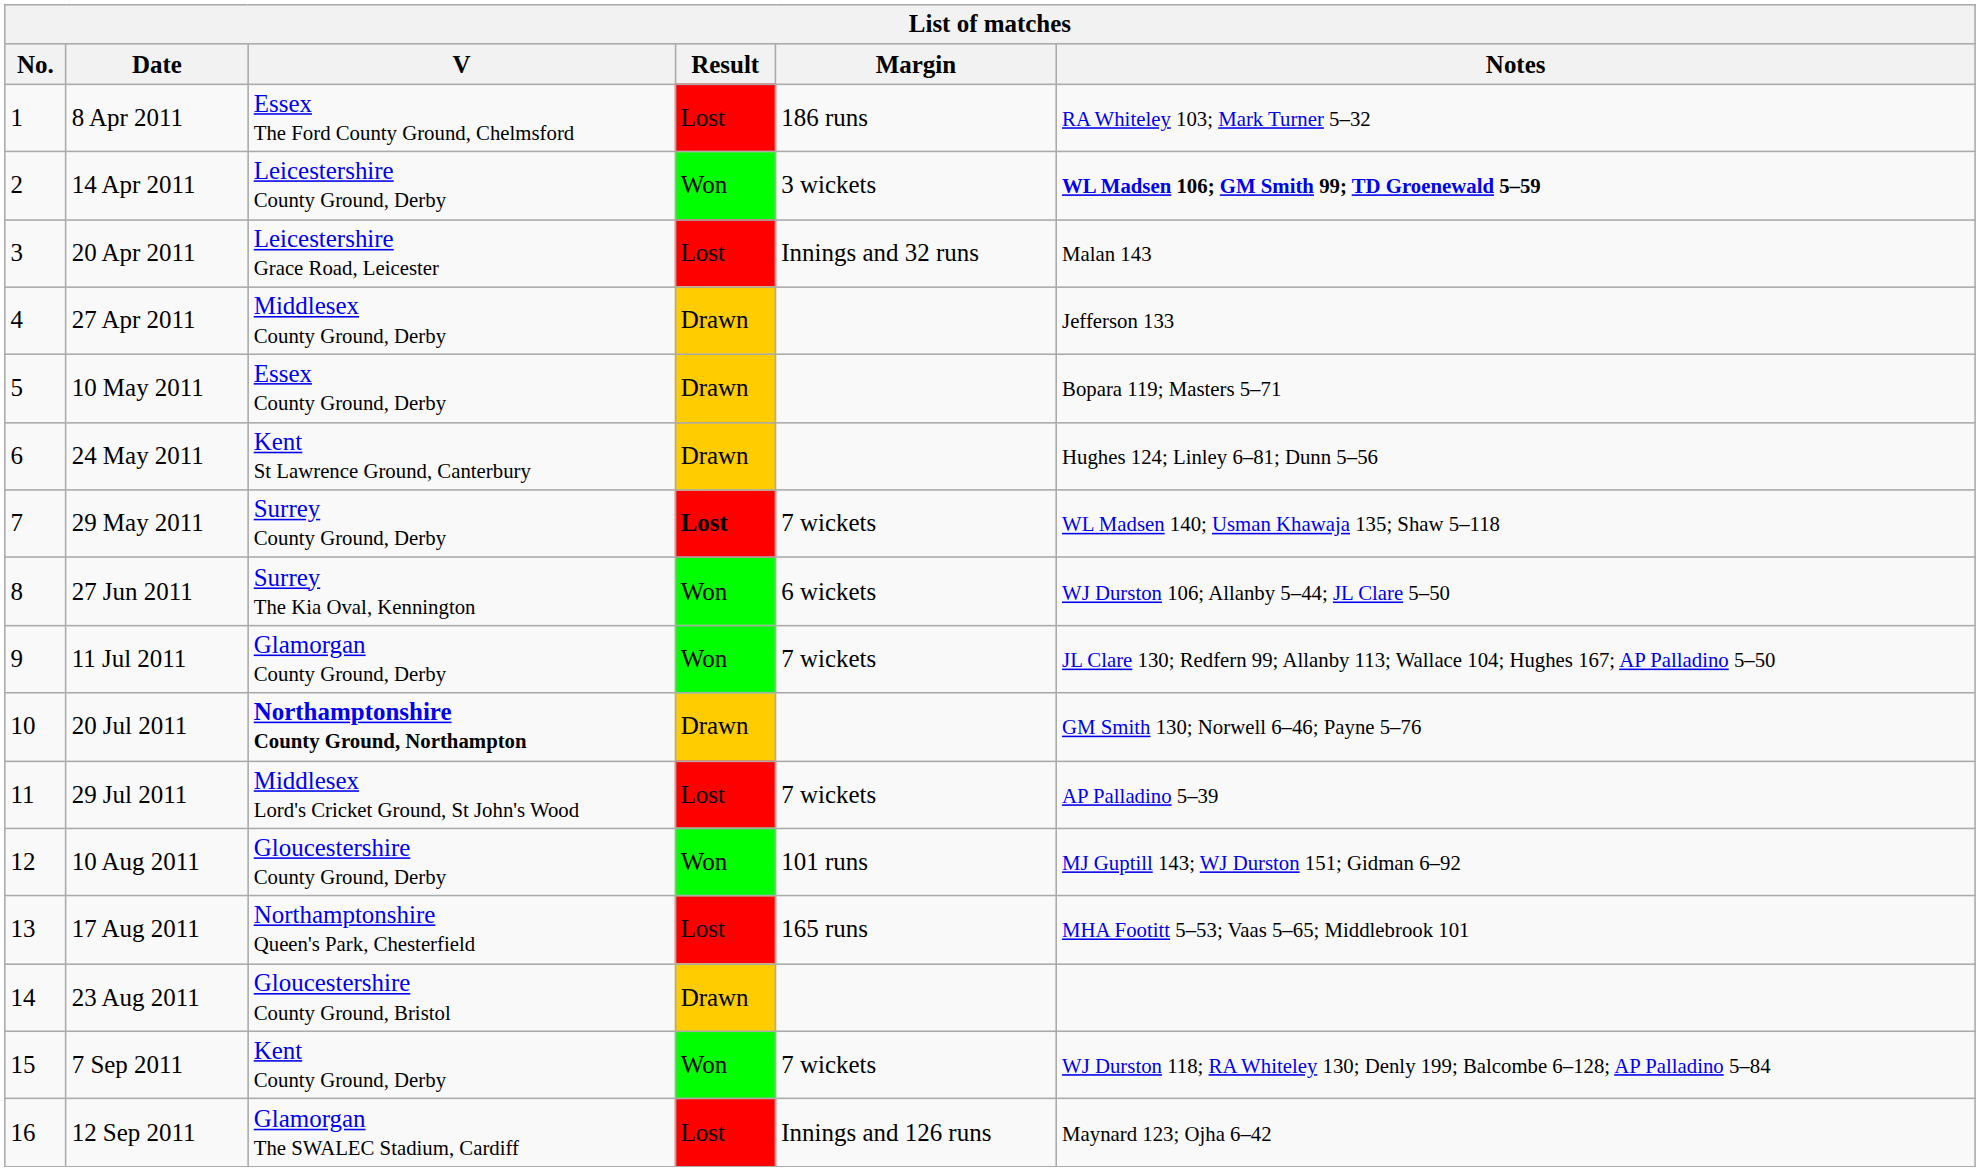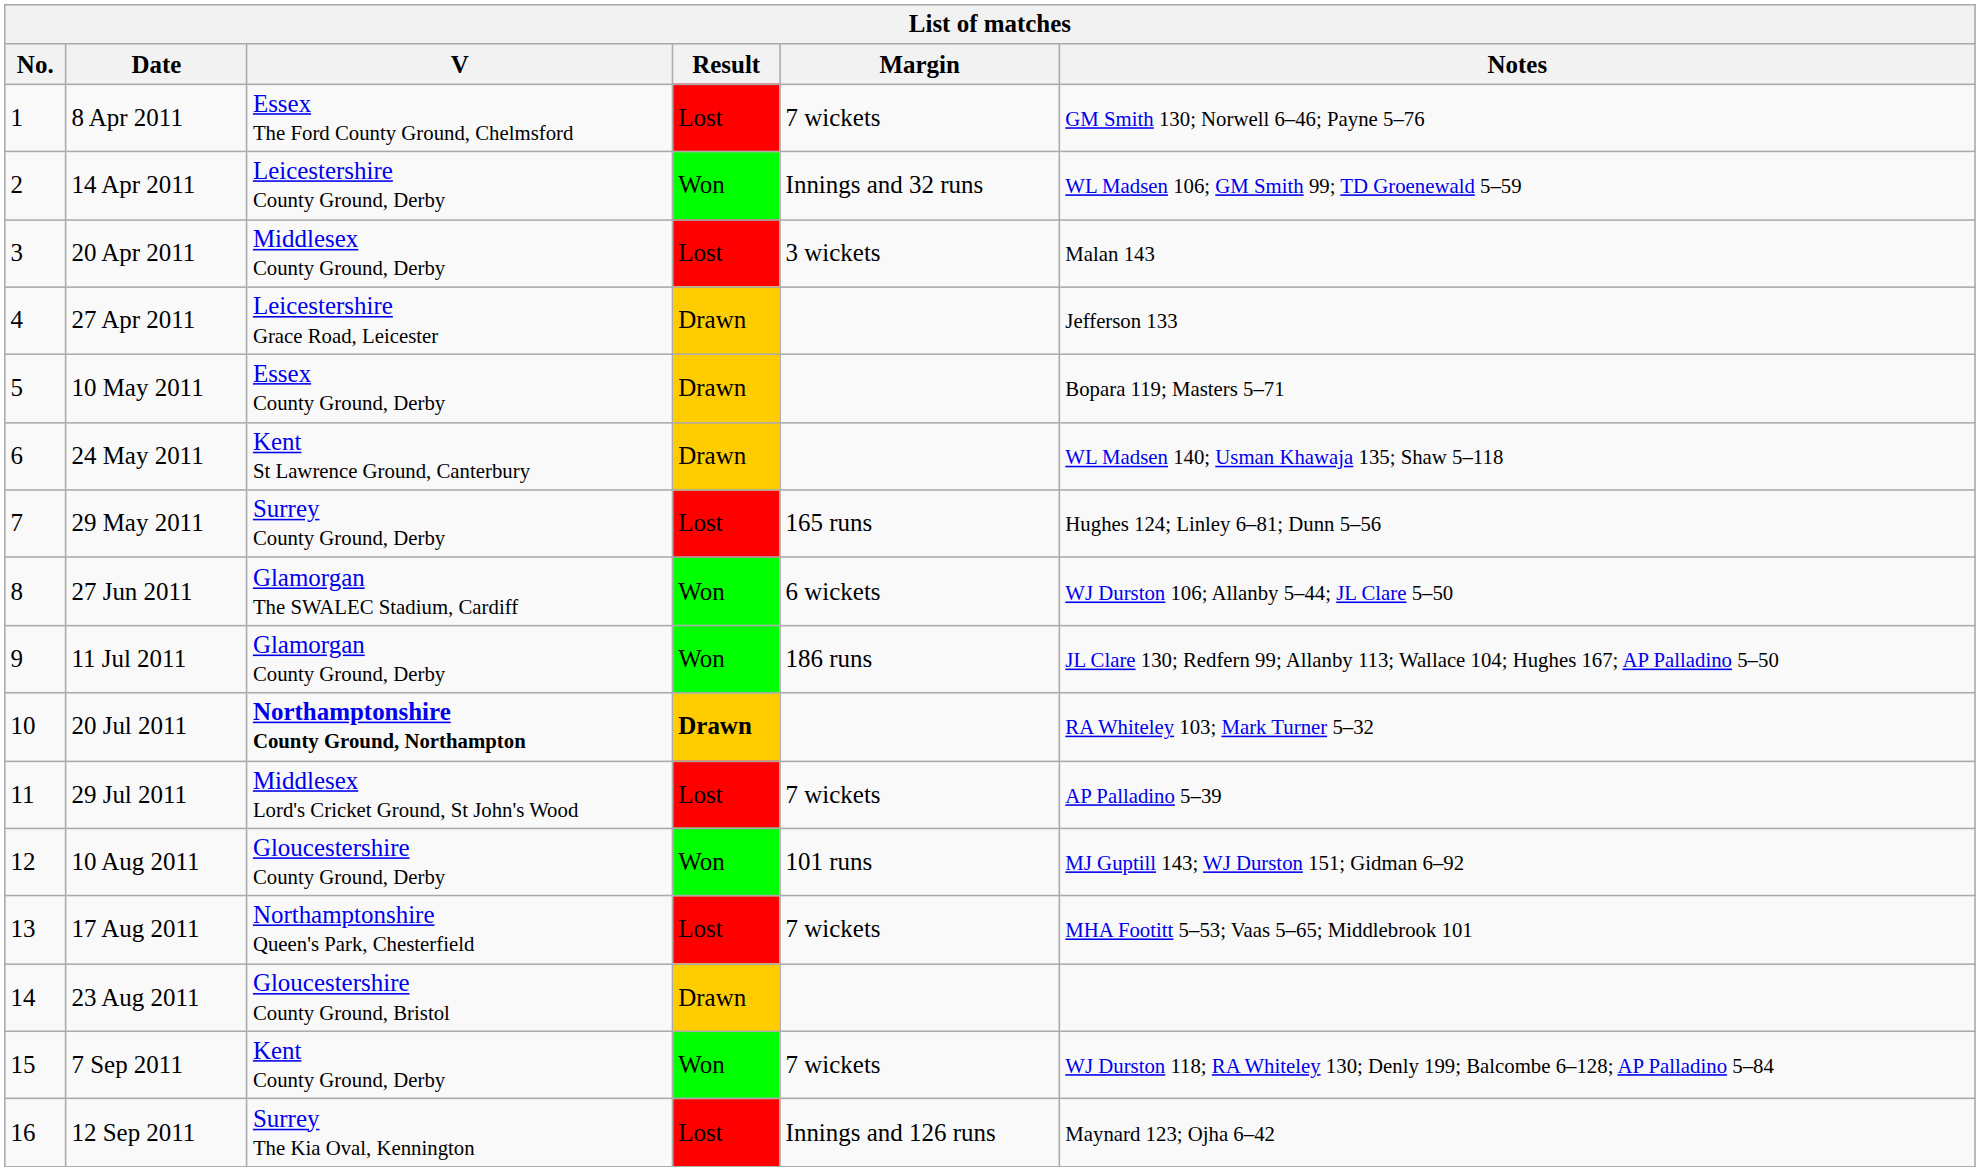8 Apr 2011 | Margin: 186 runs -> 7 wickets
8 Apr 2011 | Notes: RA Whiteley 103; Mark Turner 5–32 -> GM Smith 130; Norwell 6–46; Payne 5–76
14 Apr 2011 | Margin: 3 wickets -> Innings and 32 runs
14 Apr 2011 | Notes: bold -> normal
20 Apr 2011 | V: Leicestershire Grace Road, Leicester -> Middlesex County Ground, Derby
20 Apr 2011 | Margin: Innings and 32 runs -> 3 wickets
27 Apr 2011 | V: Middlesex County Ground, Derby -> Leicestershire Grace Road, Leicester
24 May 2011 | Notes: Hughes 124; Linley 6–81; Dunn 5–56 -> WL Madsen 140; Usman Khawaja 135; Shaw 5–118
29 May 2011 | Result: bold -> normal
29 May 2011 | Margin: 7 wickets -> 165 runs
29 May 2011 | Notes: WL Madsen 140; Usman Khawaja 135; Shaw 5–118 -> Hughes 124; Linley 6–81; Dunn 5–56
27 Jun 2011 | V: Surrey The Kia Oval, Kennington -> Glamorgan The SWALEC Stadium, Cardiff
11 Jul 2011 | Margin: 7 wickets -> 186 runs
20 Jul 2011 | Result: normal -> bold
20 Jul 2011 | Notes: GM Smith 130; Norwell 6–46; Payne 5–76 -> RA Whiteley 103; Mark Turner 5–32
17 Aug 2011 | Margin: 165 runs -> 7 wickets
12 Sep 2011 | V: Glamorgan The SWALEC Stadium, Cardiff -> Surrey The Kia Oval, Kennington
